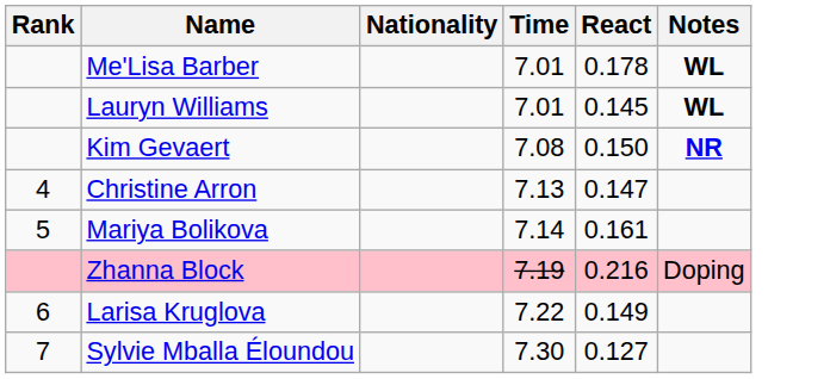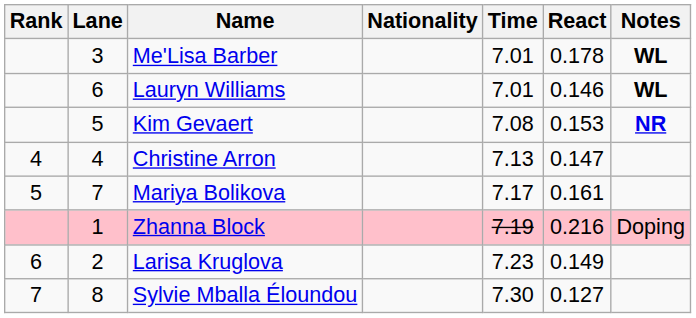+ column: Lane | 3 | 6 | 5 | 4 | 7 | 1 | 2 | 8
Lauryn Williams | React: 0.145 -> 0.146
Kim Gevaert | React: 0.150 -> 0.153
Mariya Bolikova | Time: 7.14 -> 7.17
Larisa Kruglova | Time: 7.22 -> 7.23
